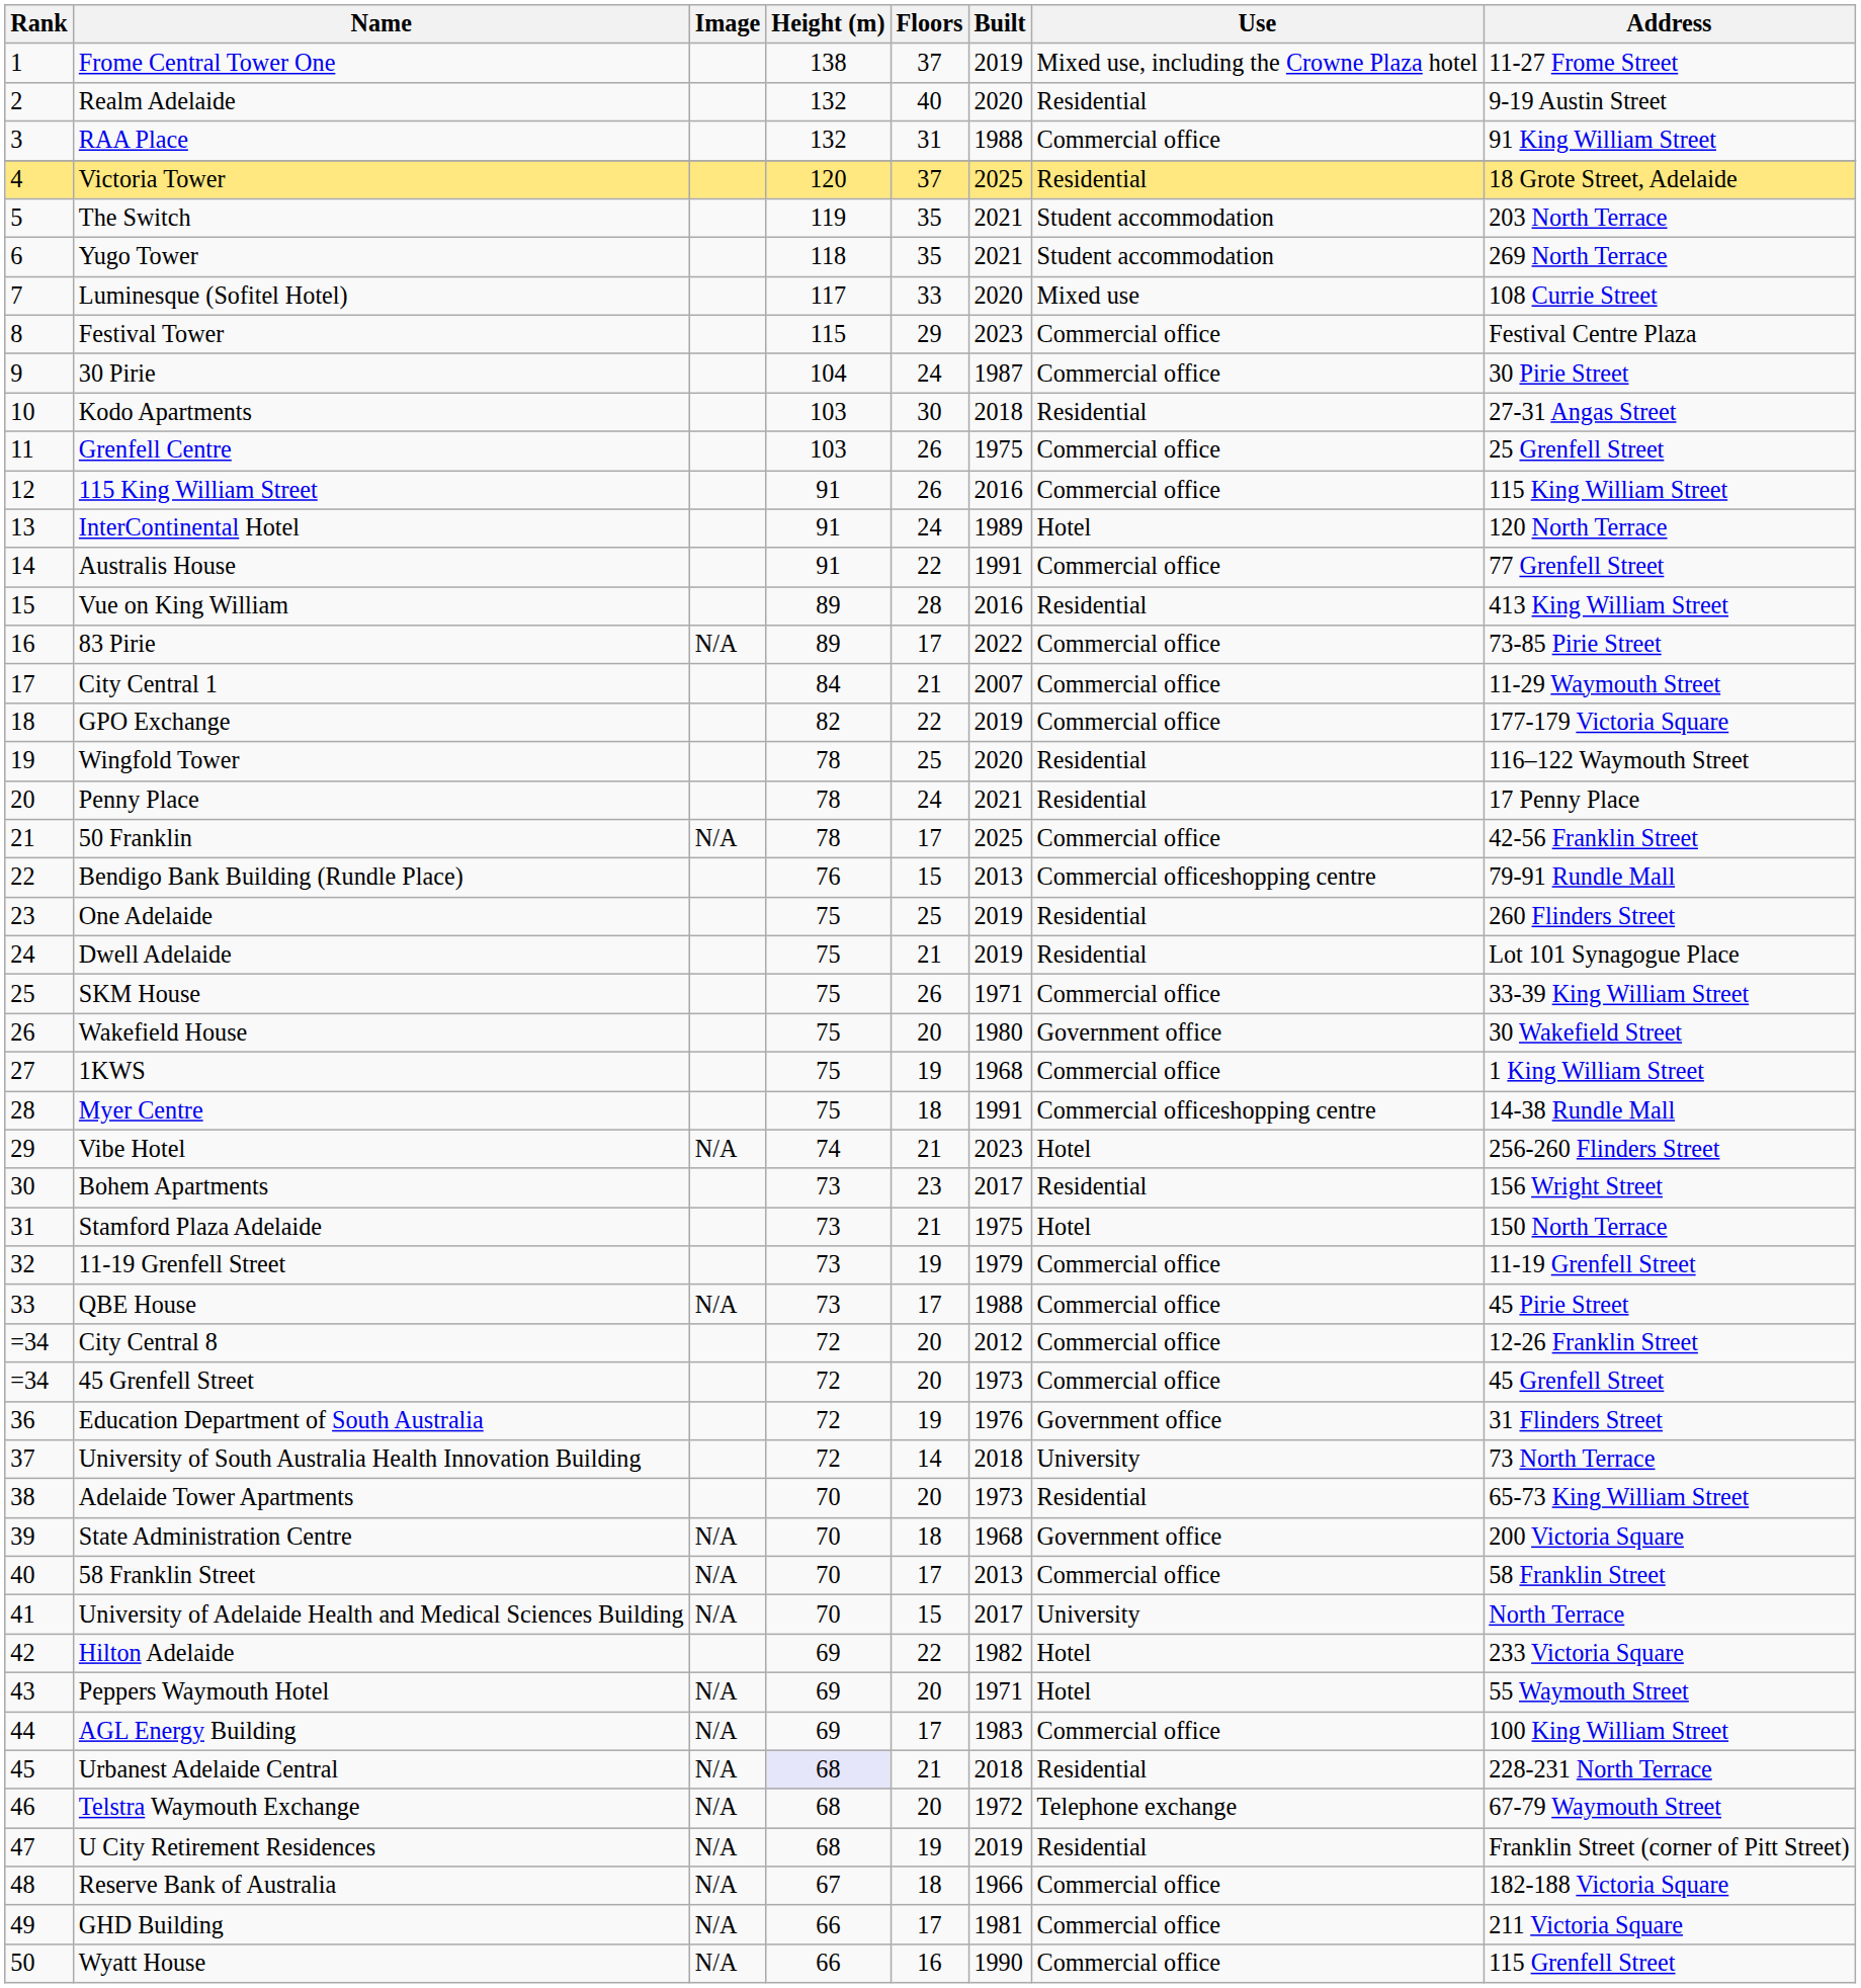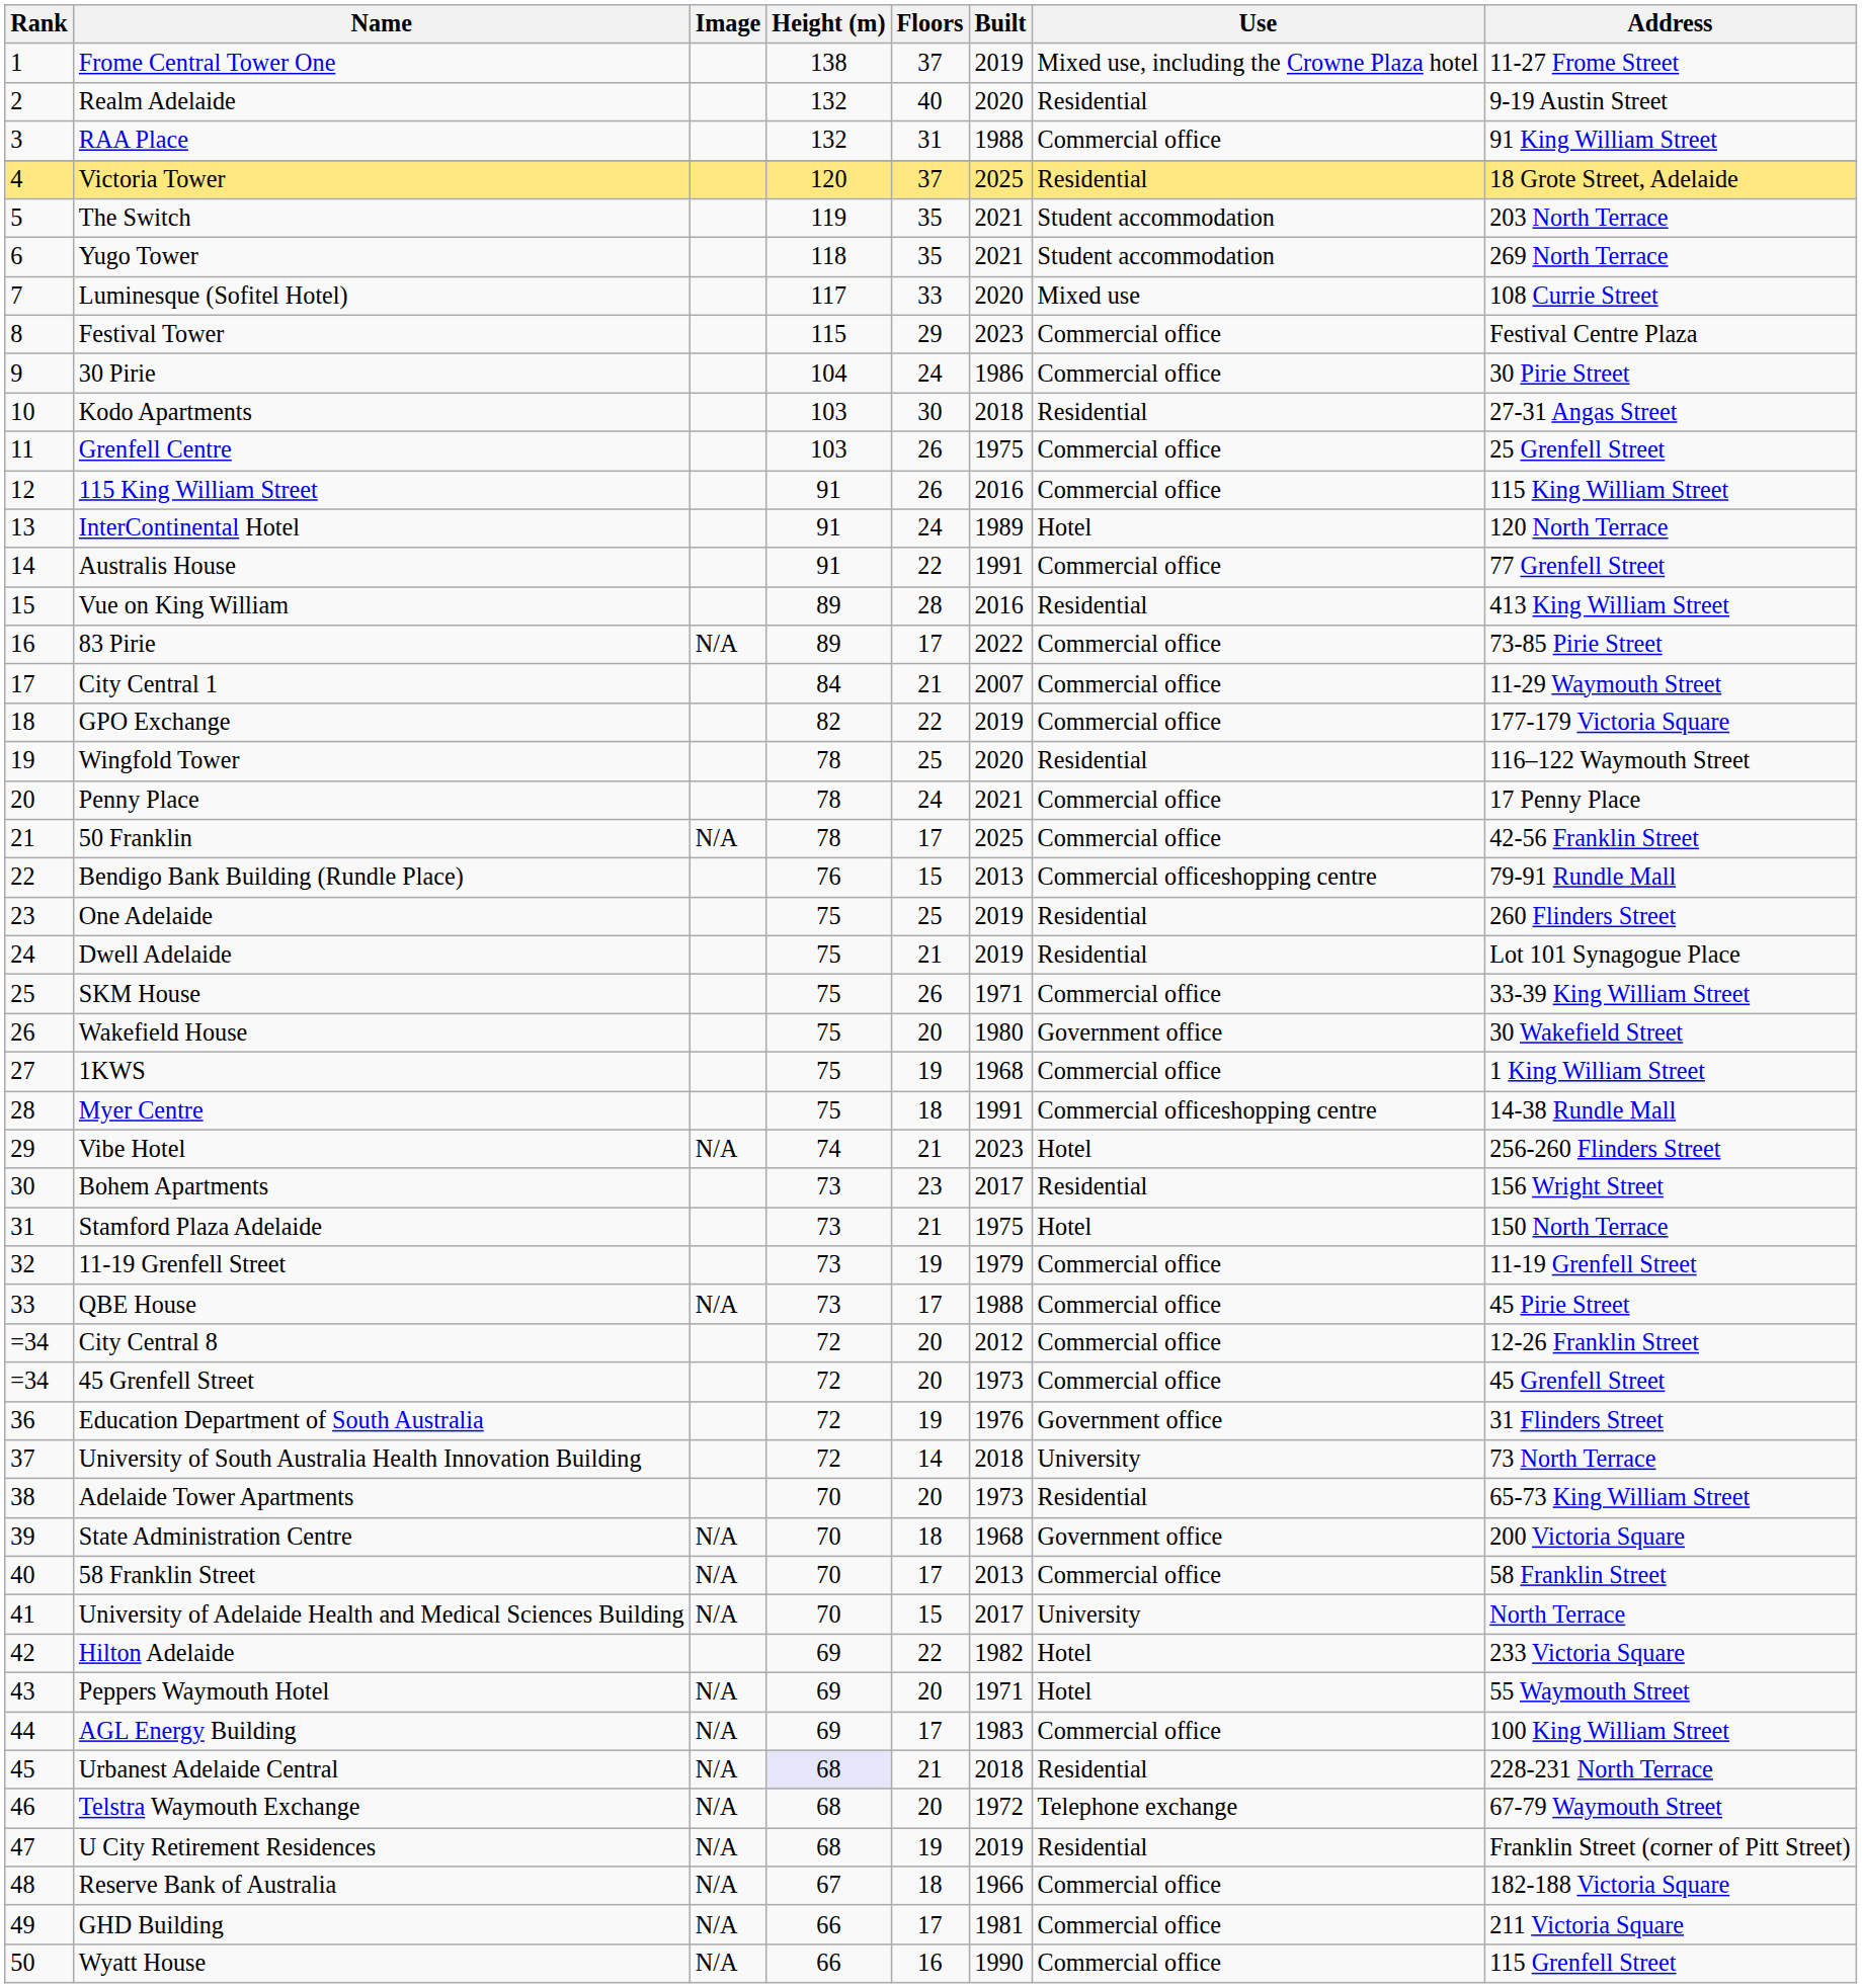30 Pirie | Built: 1987 -> 1986
Penny Place | Use: Residential -> Commercial office
